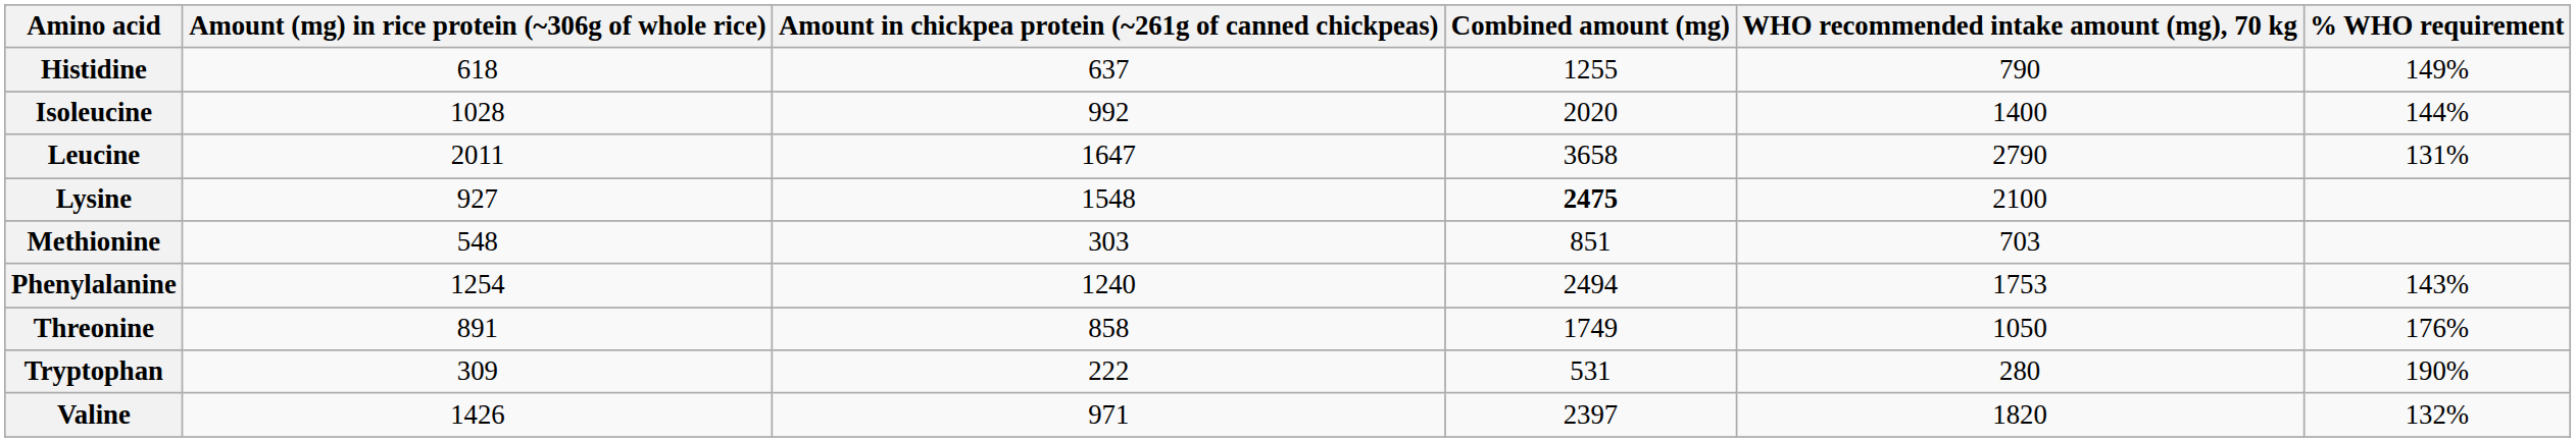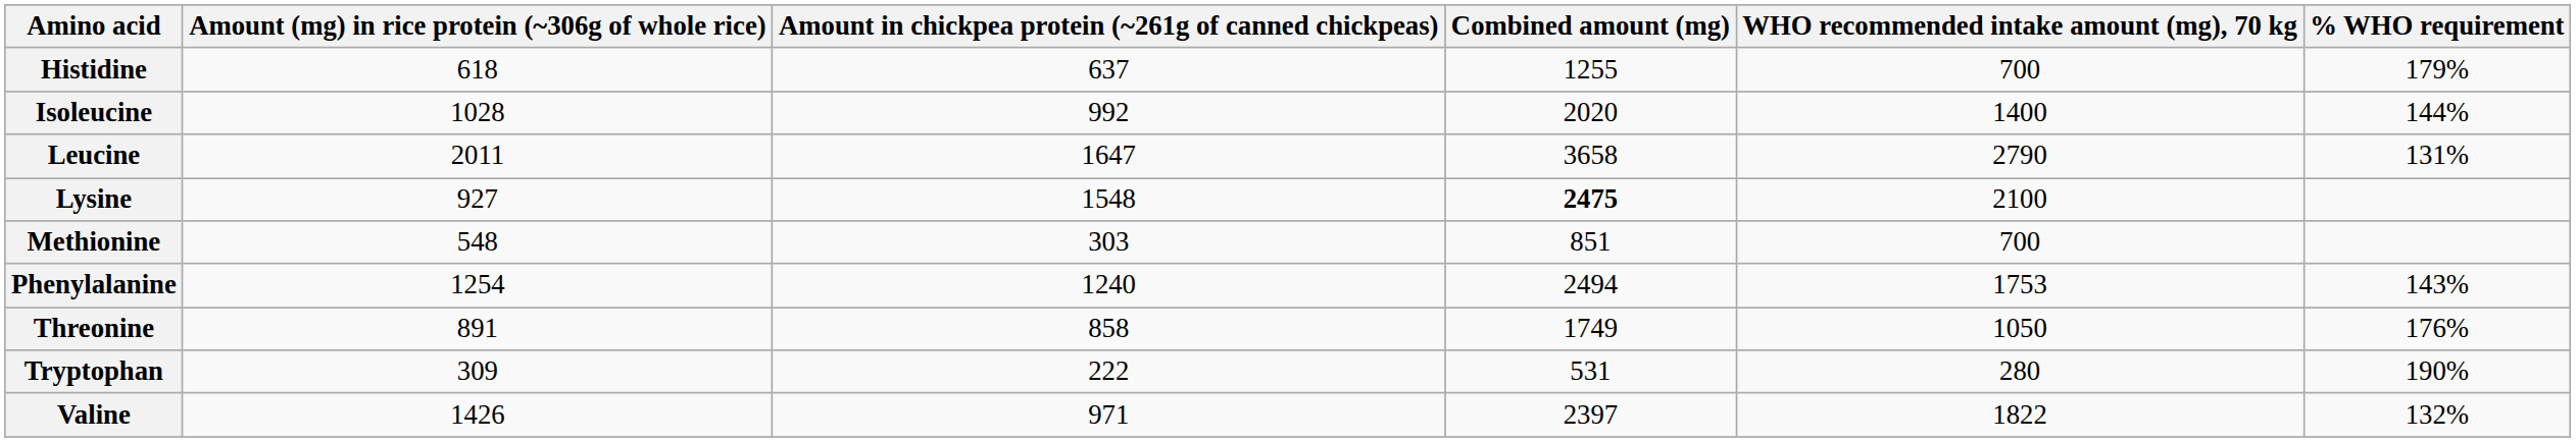Histidine | WHO recommended intake amount (mg), 70 kg: 790 -> 700
Histidine | % WHO requirement: 149% -> 179%
Methionine | WHO recommended intake amount (mg), 70 kg: 703 -> 700
Valine | WHO recommended intake amount (mg), 70 kg: 1820 -> 1822
